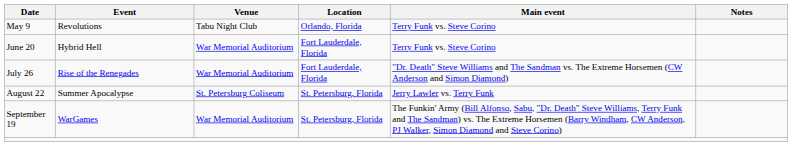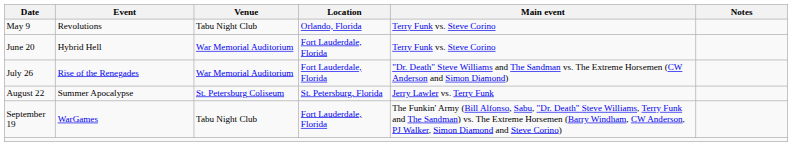September 19 | Venue: War Memorial Auditorium -> Tabu Night Club
September 19 | Location: St. Petersburg, Florida -> Fort Lauderdale, Florida
